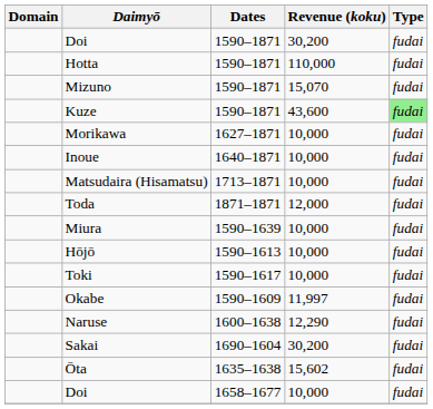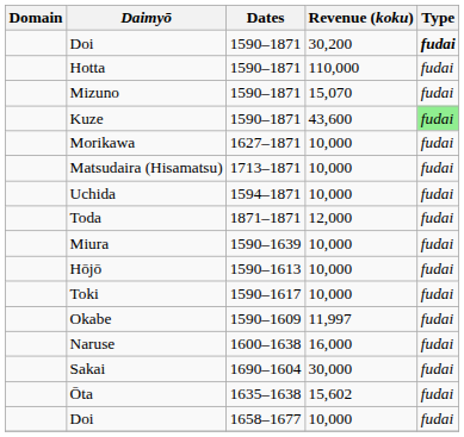Doi / 1590–1871 | Type: normal -> bold
- row: Inoue | 1640–1871 | 10,000 | fudai
+ row: Uchida | 1594–1871 | 10,000 | fudai
Naruse | Revenue (koku): 12,290 -> 16,000
Sakai | Revenue (koku): 30,200 -> 30,000
